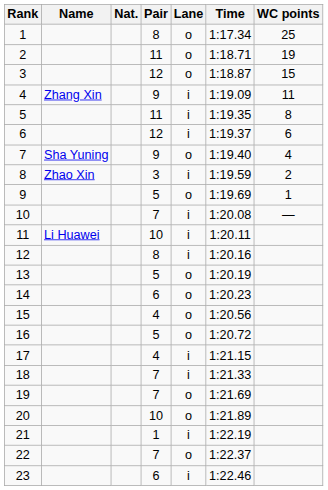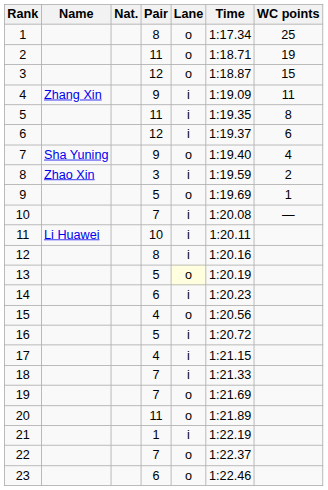13 | Lane: no background -> lightyellow background
14 | Lane: o -> i
16 | Lane: o -> i
20 | Pair: 10 -> 11
23 | Lane: i -> o
